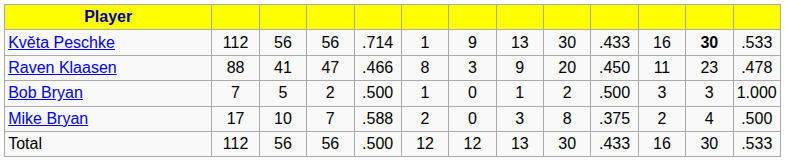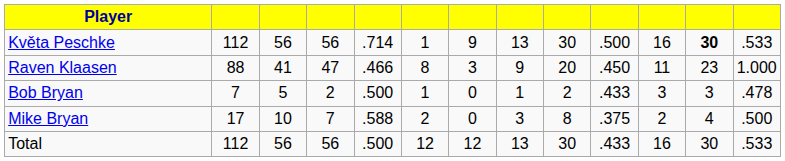Květa Peschke | column 10: .433 -> .500
Raven Klaasen | column 13: .478 -> 1.000
Bob Bryan | column 10: .500 -> .433
Bob Bryan | column 13: 1.000 -> .478
